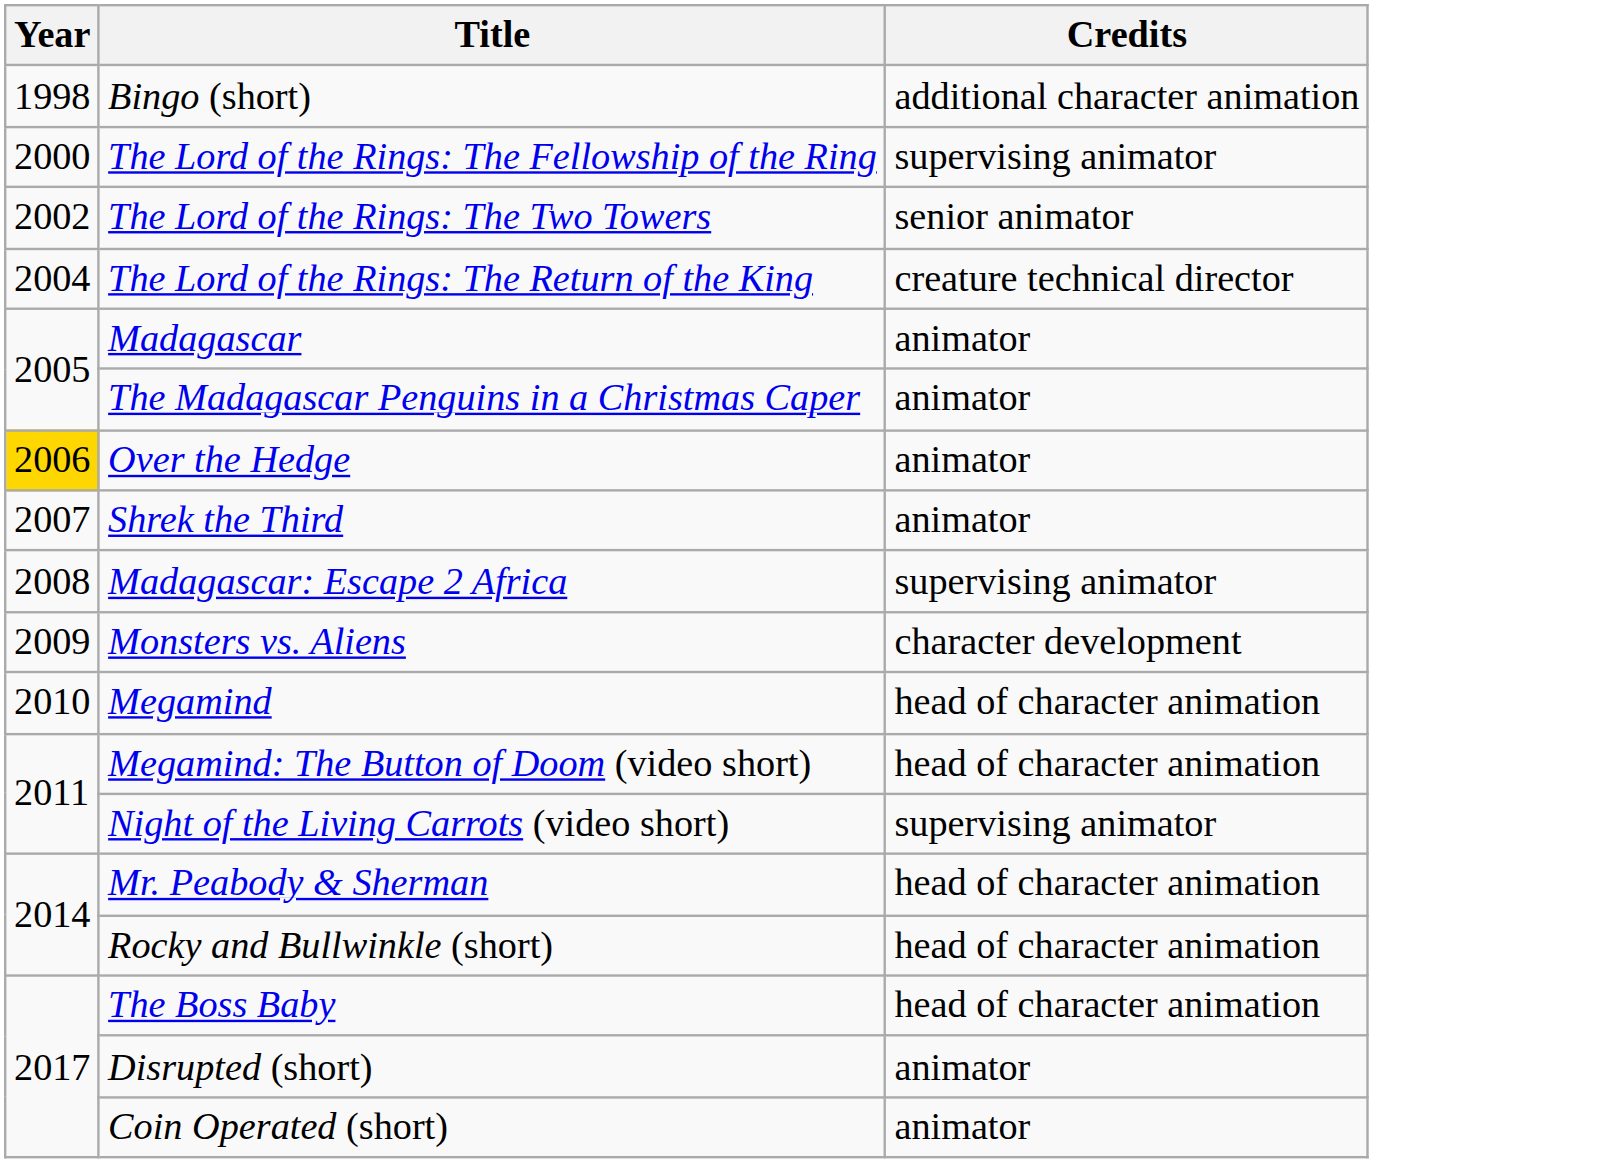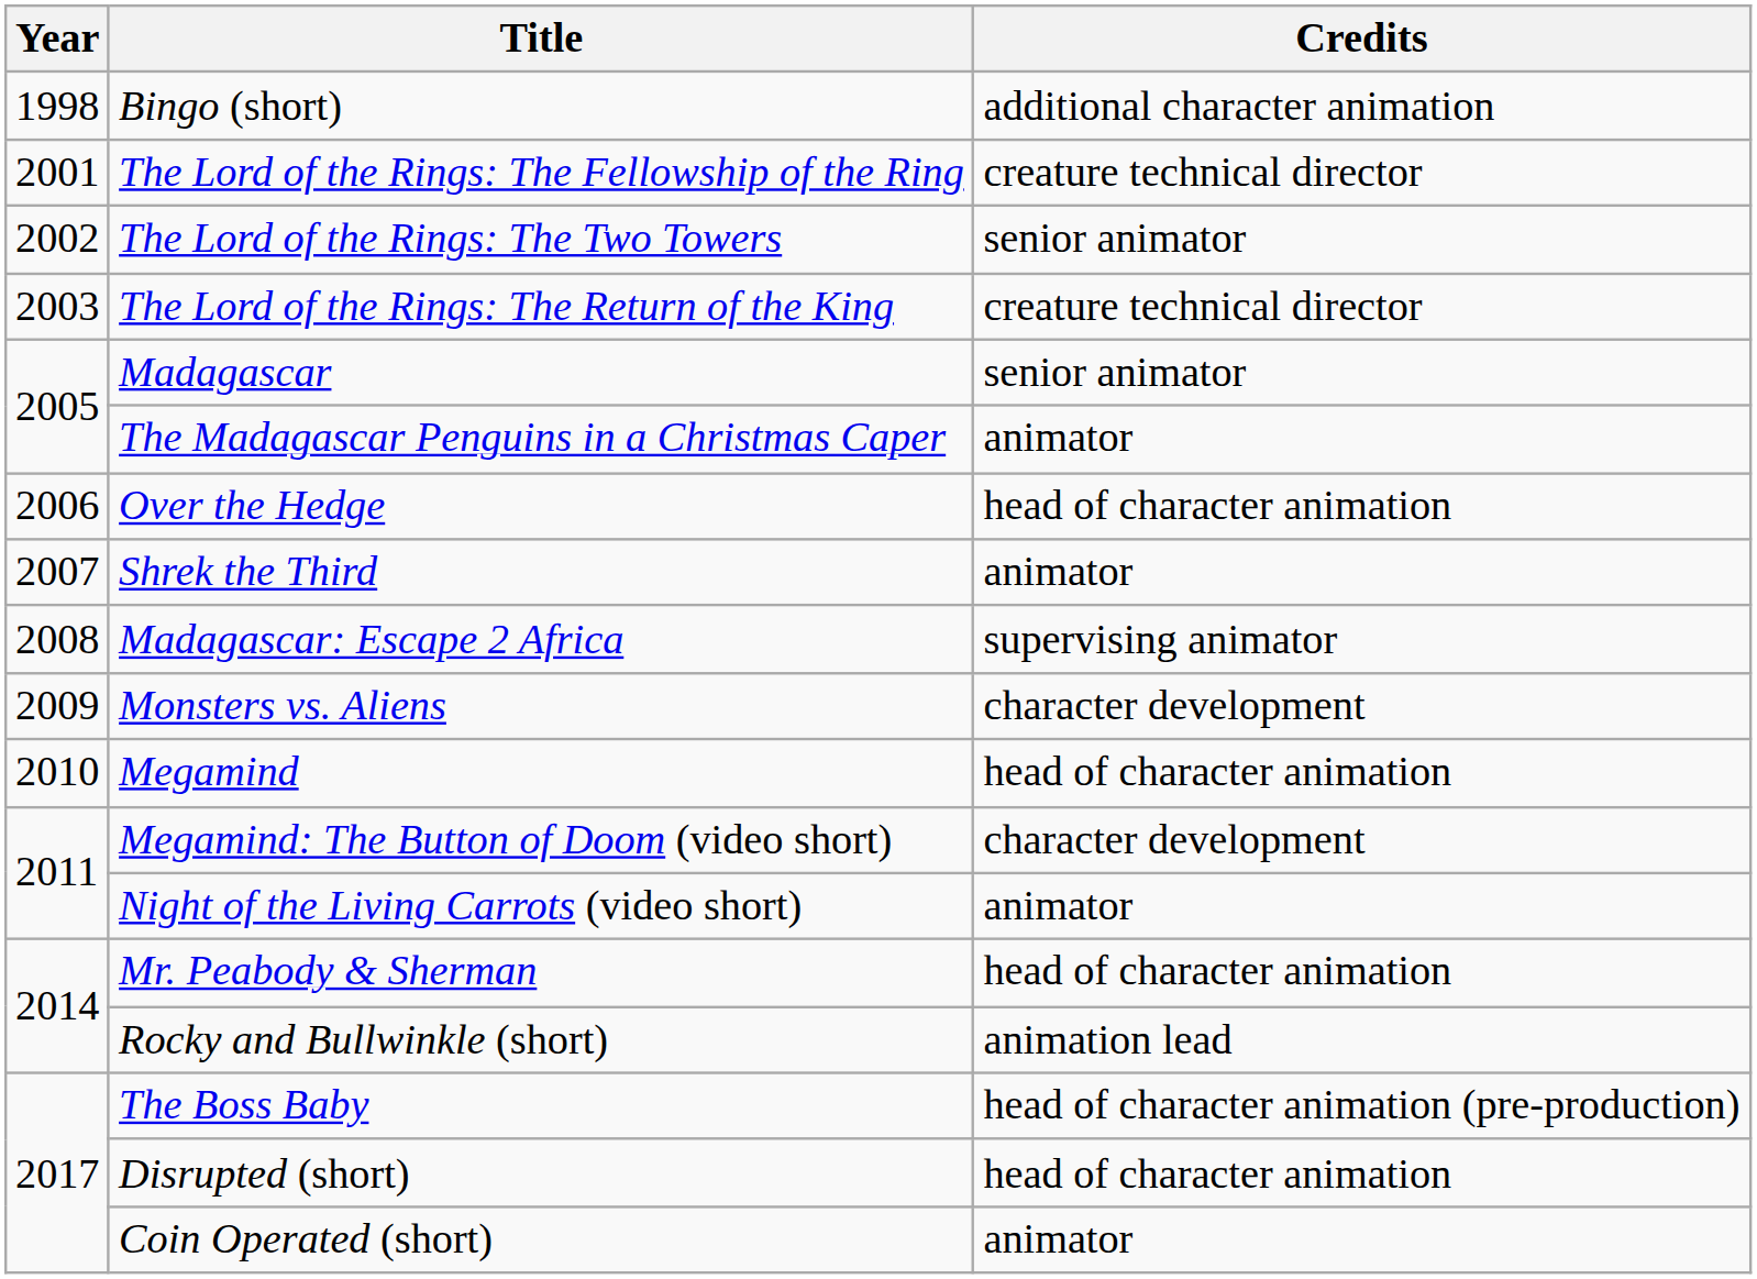The Lord of the Rings: The Fellowship of the Ring | Year: 2000 -> 2001
The Lord of the Rings: The Fellowship of the Ring | Credits: supervising animator -> creature technical director
The Lord of the Rings: The Return of the King | Year: 2004 -> 2003
Madagascar | Credits: animator -> senior animator
Over the Hedge | Year: gold background -> no background
Over the Hedge | Credits: animator -> head of character animation
Megamind: The Button of Doom (video short) | Credits: head of character animation -> character development
Night of the Living Carrots (video short) | Credits: supervising animator -> animator
Rocky and Bullwinkle (short) | Credits: head of character animation -> animation lead
The Boss Baby | Credits: head of character animation -> head of character animation (pre-production)
Disrupted (short) | Credits: animator -> head of character animation
